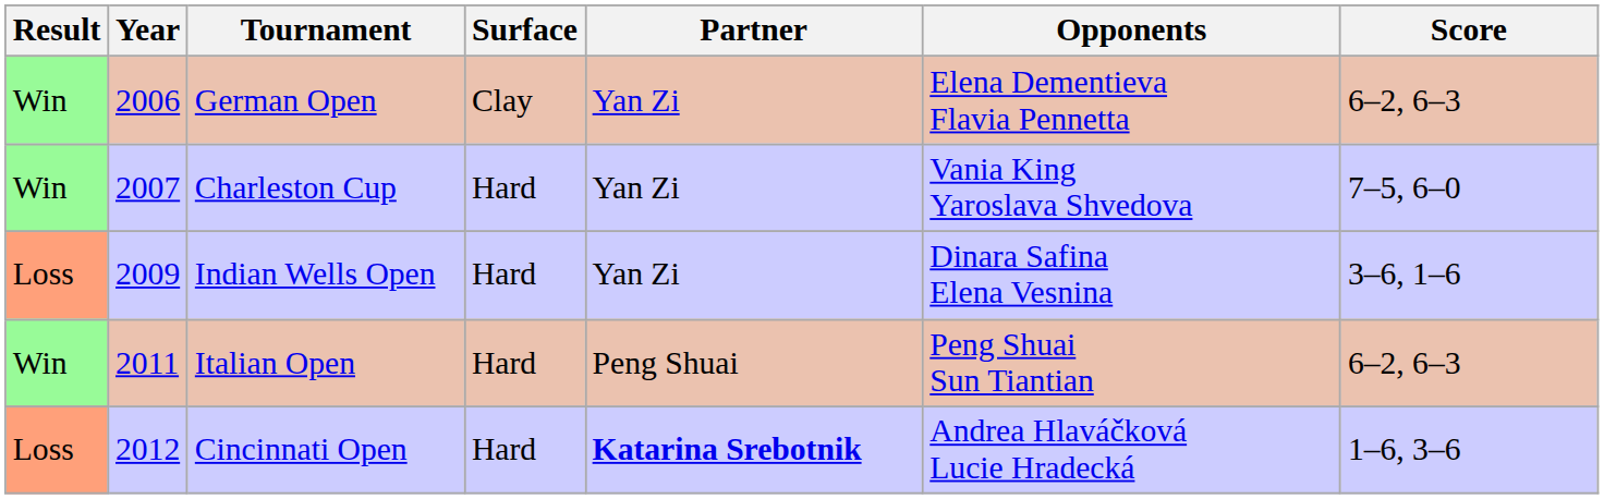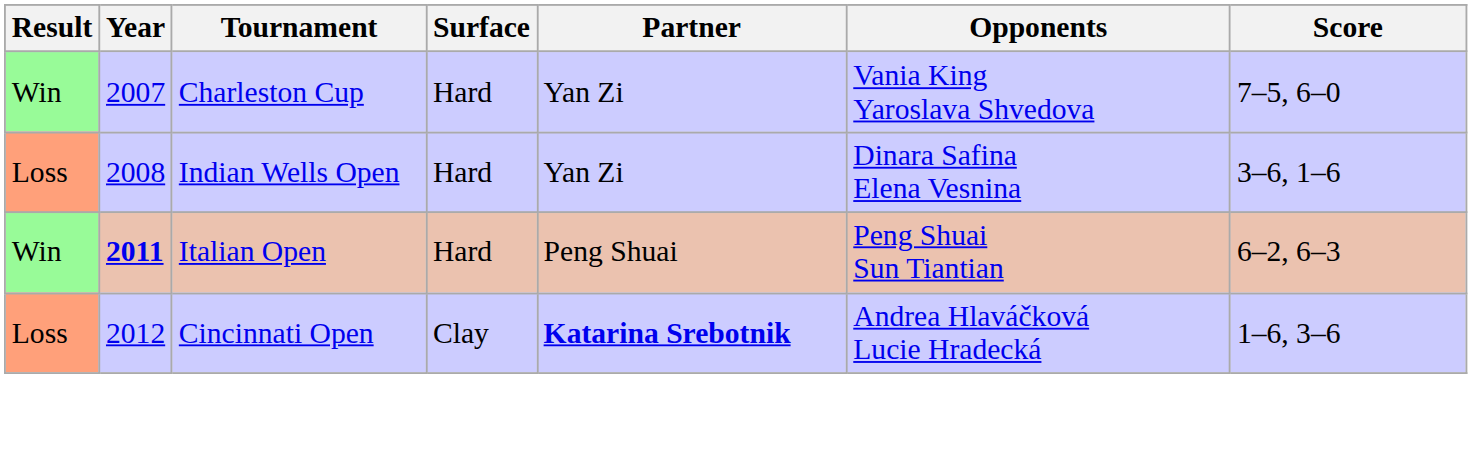- row: Win | 2006 | German Open | Clay | Yan Zi | Elena Dementieva Flavia Pennetta | 6–2, 6–3
Indian Wells Open | Year: 2009 -> 2008
Italian Open | Year: normal -> bold
Cincinnati Open | Surface: Hard -> Clay
